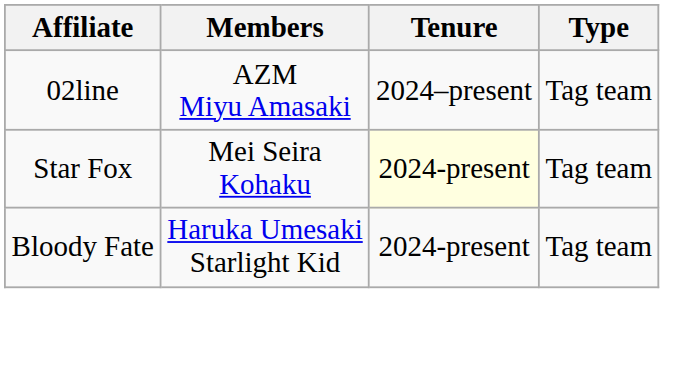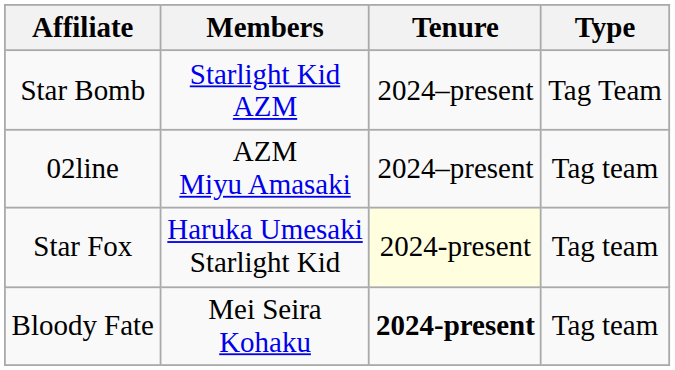+ row: Star Bomb | Starlight Kid AZM | 2024–present | Tag Team
Star Fox | Members: Mei Seira Kohaku -> Haruka Umesaki Starlight Kid
Bloody Fate | Members: Haruka Umesaki Starlight Kid -> Mei Seira Kohaku
Bloody Fate | Tenure: normal -> bold
